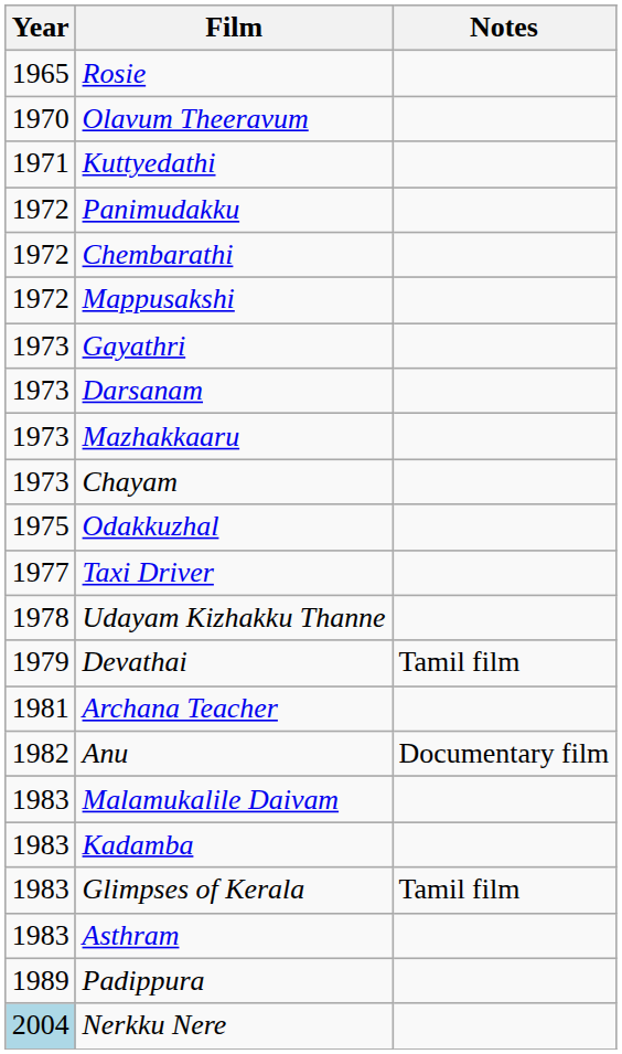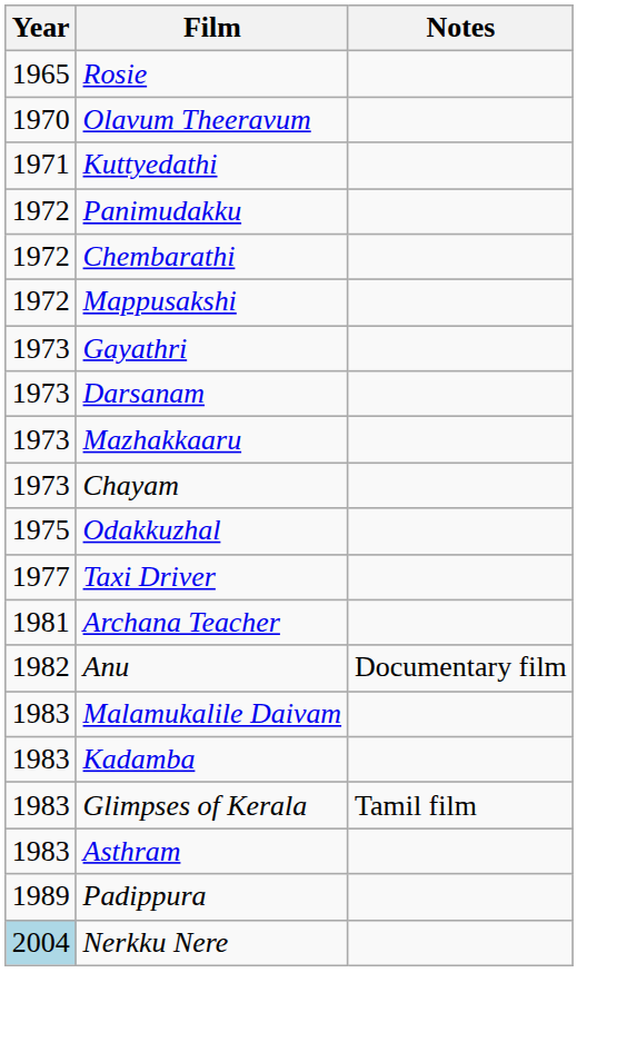- row: 1978 | Udayam Kizhakku Thanne
- row: 1979 | Devathai | Tamil film
